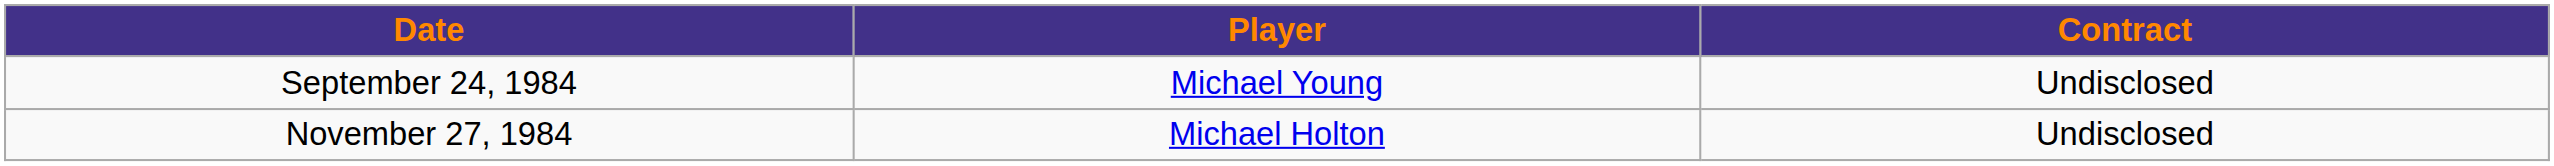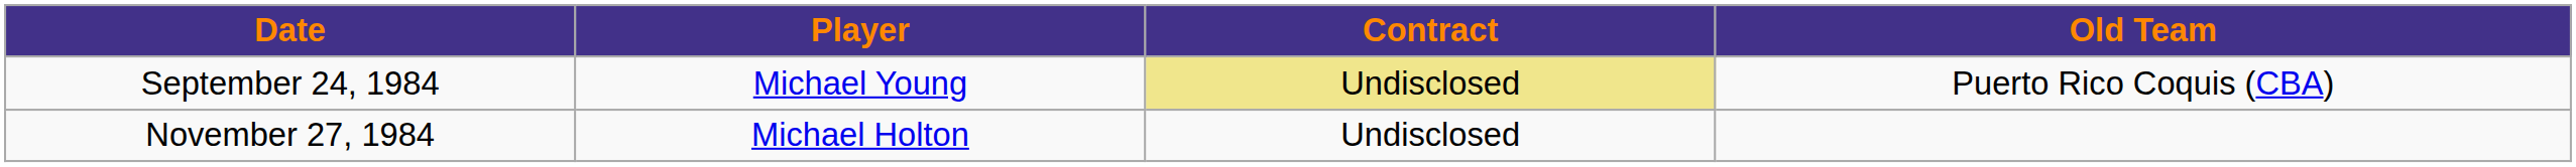+ column: Old Team | Puerto Rico Coquis (CBA)
September 24, 1984 | Contract: no background -> khaki background
